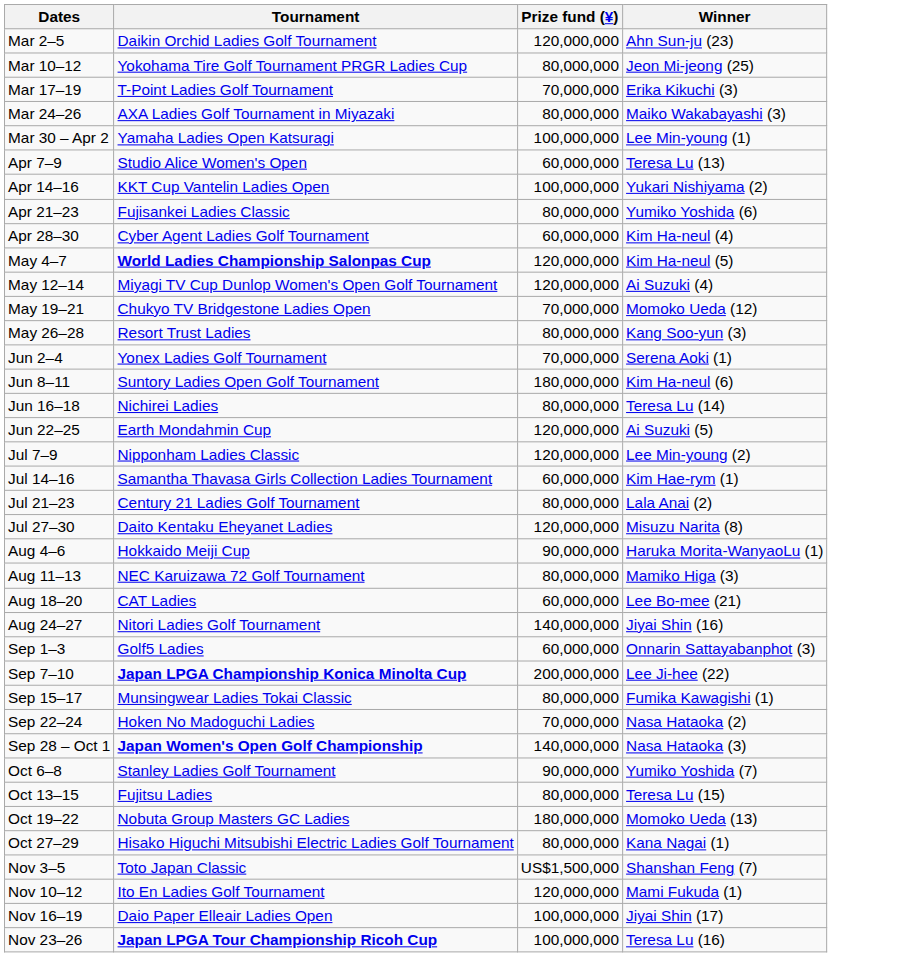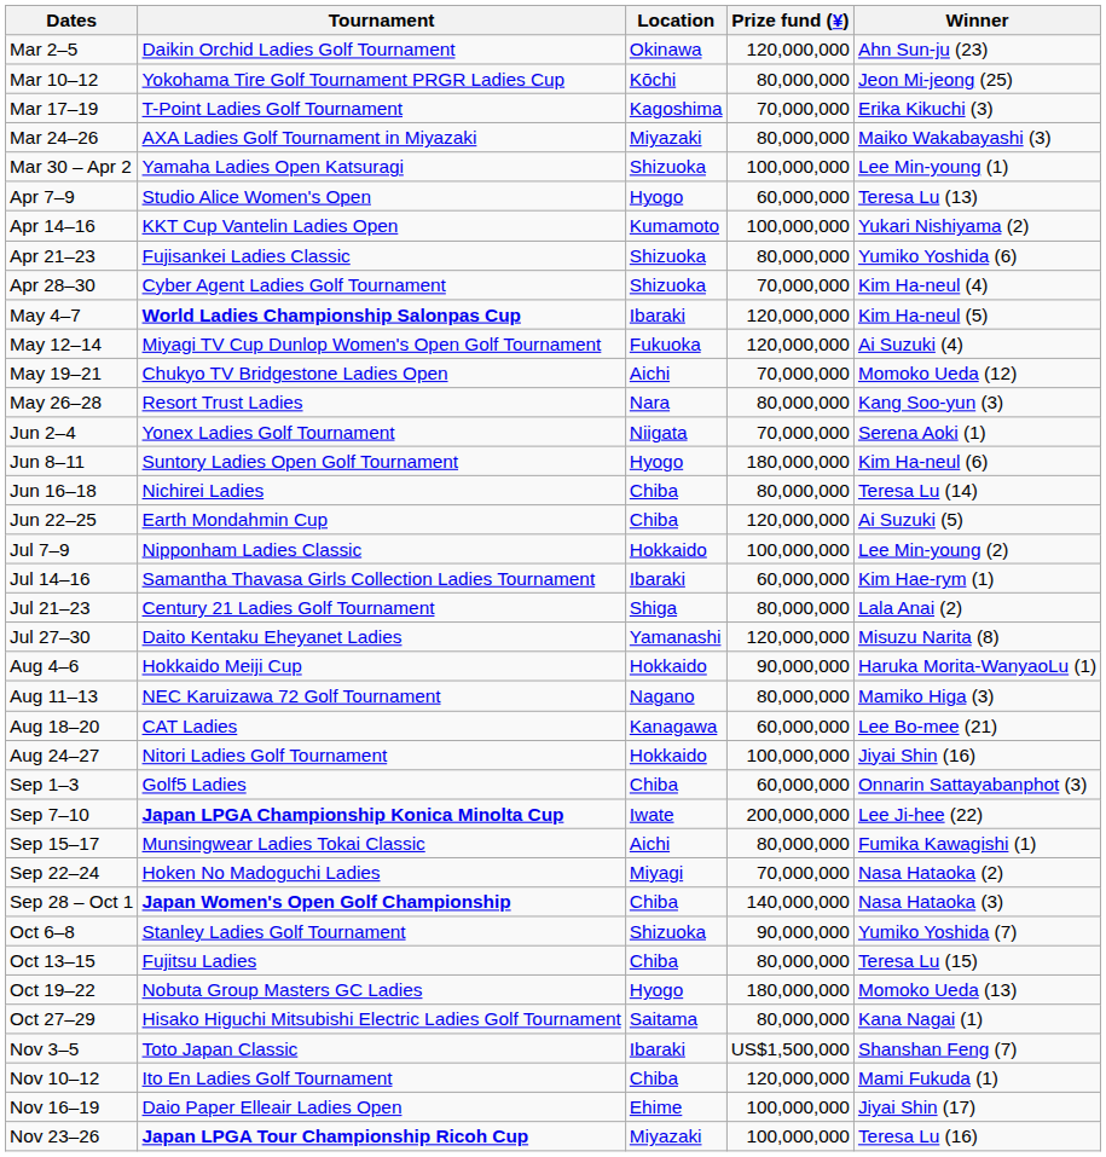+ column: Location | Okinawa | Kōchi | Kagoshima | Miyazaki | Shizuoka | Hyogo | Kumamoto | Shizuoka | Shizuoka | Ibaraki | Fukuoka | Aichi | Nara | Niigata | Hyogo | Chiba | Chiba | Hokkaido | Ibaraki | Shiga | Yamanashi | Hokkaido | Nagano | Kanagawa | Hokkaido | Chiba | Iwate | Aichi | Miyagi | Chiba | Shizuoka | Chiba | Hyogo | Saitama | Ibaraki | Chiba | Ehime | Miyazaki
Apr 28–30 | Prize fund (¥): 60,000,000 -> 70,000,000
Jul 7–9 | Prize fund (¥): 120,000,000 -> 100,000,000
Aug 24–27 | Prize fund (¥): 140,000,000 -> 100,000,000
